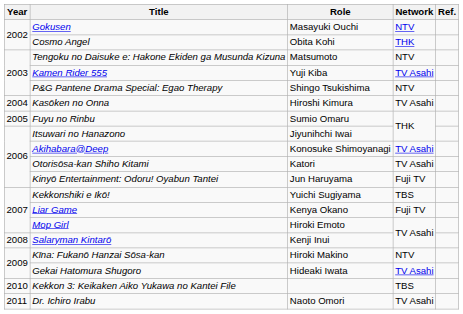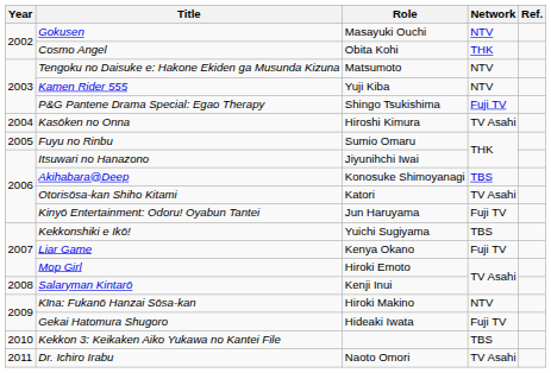Kamen Rider 555 | Network: TV Asahi -> NTV
P&G Pantene Drama Special: Egao Therapy | Network: NTV -> Fuji TV
Akihabara@Deep | Network: TV Asahi -> TBS
Gekai Hatomura Shugoro | Network: TV Asahi -> Fuji TV
